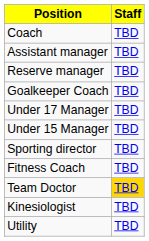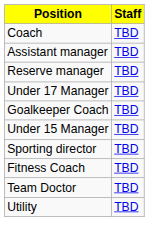rows swapped: Goalkeeper Coach <-> Under 17 Manager
Team Doctor | Staff: gold background -> no background
- row: Kinesiologist | TBD
